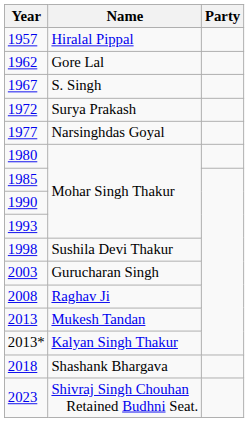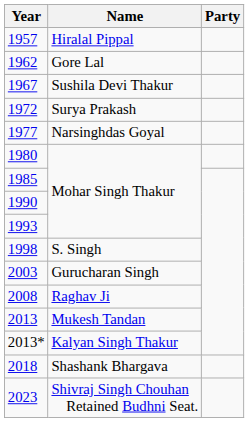1967 | Name: S. Singh -> Sushila Devi Thakur
1998 | Name: Sushila Devi Thakur -> S. Singh
